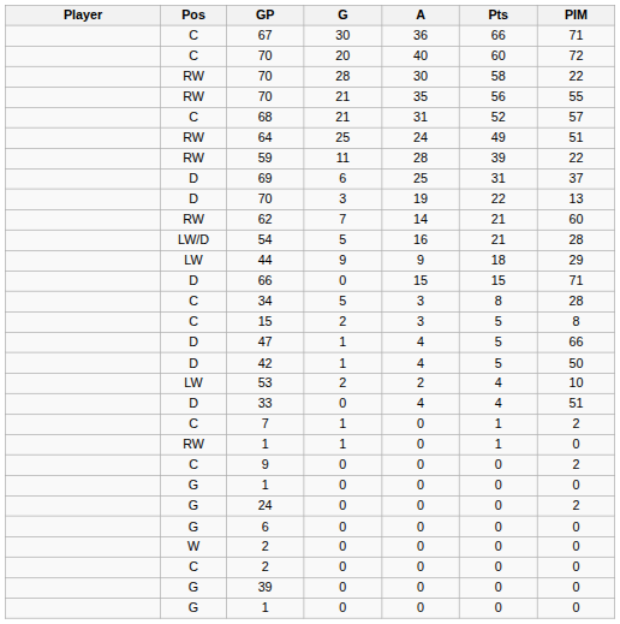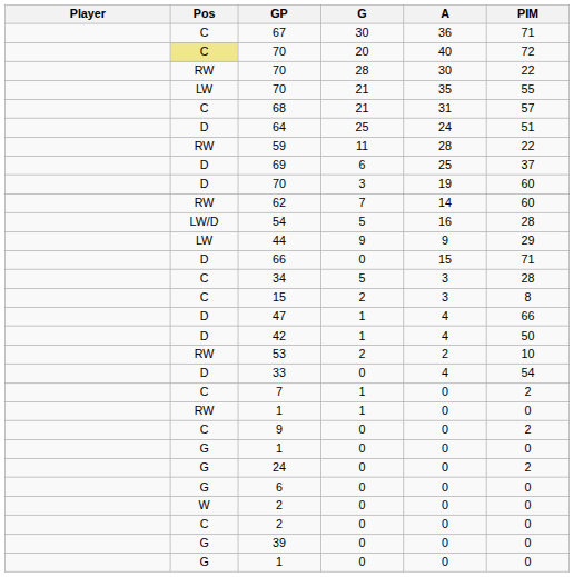- column: Pts | 66 | 60 | 58 | 56 | 52 | 49 | 39 | 31 | 22 | 21 | 21 | 18 | 15 | 8 | 5 | 5 | 5 | 4 | 4 | 1 | 1 | 0 | 0 | 0 | 0 | 0 | 0 | 0 | 0
70 / 20 | Pos: no background -> khaki background
70 / 21 | Pos: RW -> LW
64 | Pos: RW -> D
70 / 3 | PIM: 13 -> 60
53 | Pos: LW -> RW
33 | PIM: 51 -> 54
